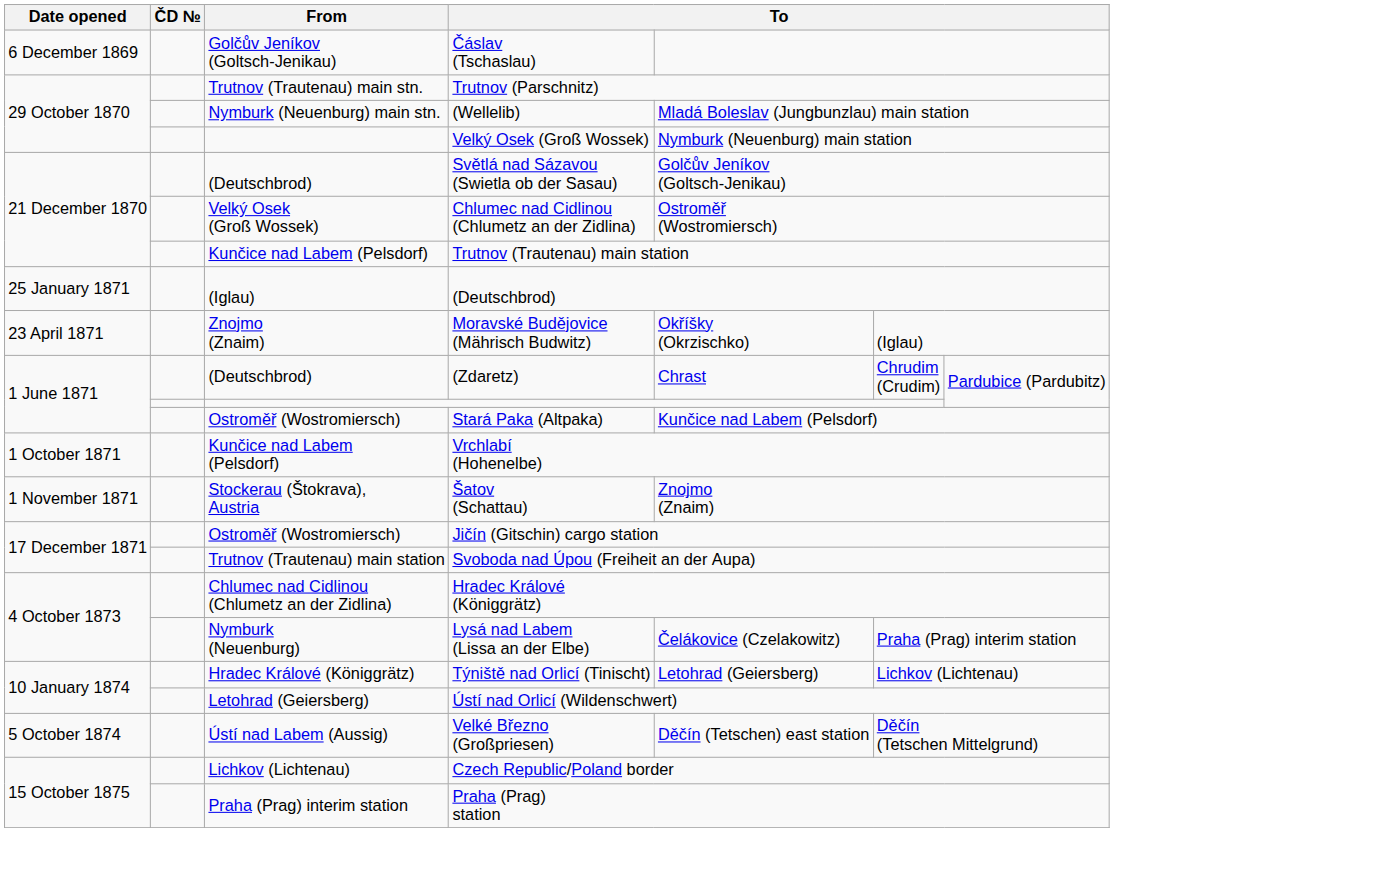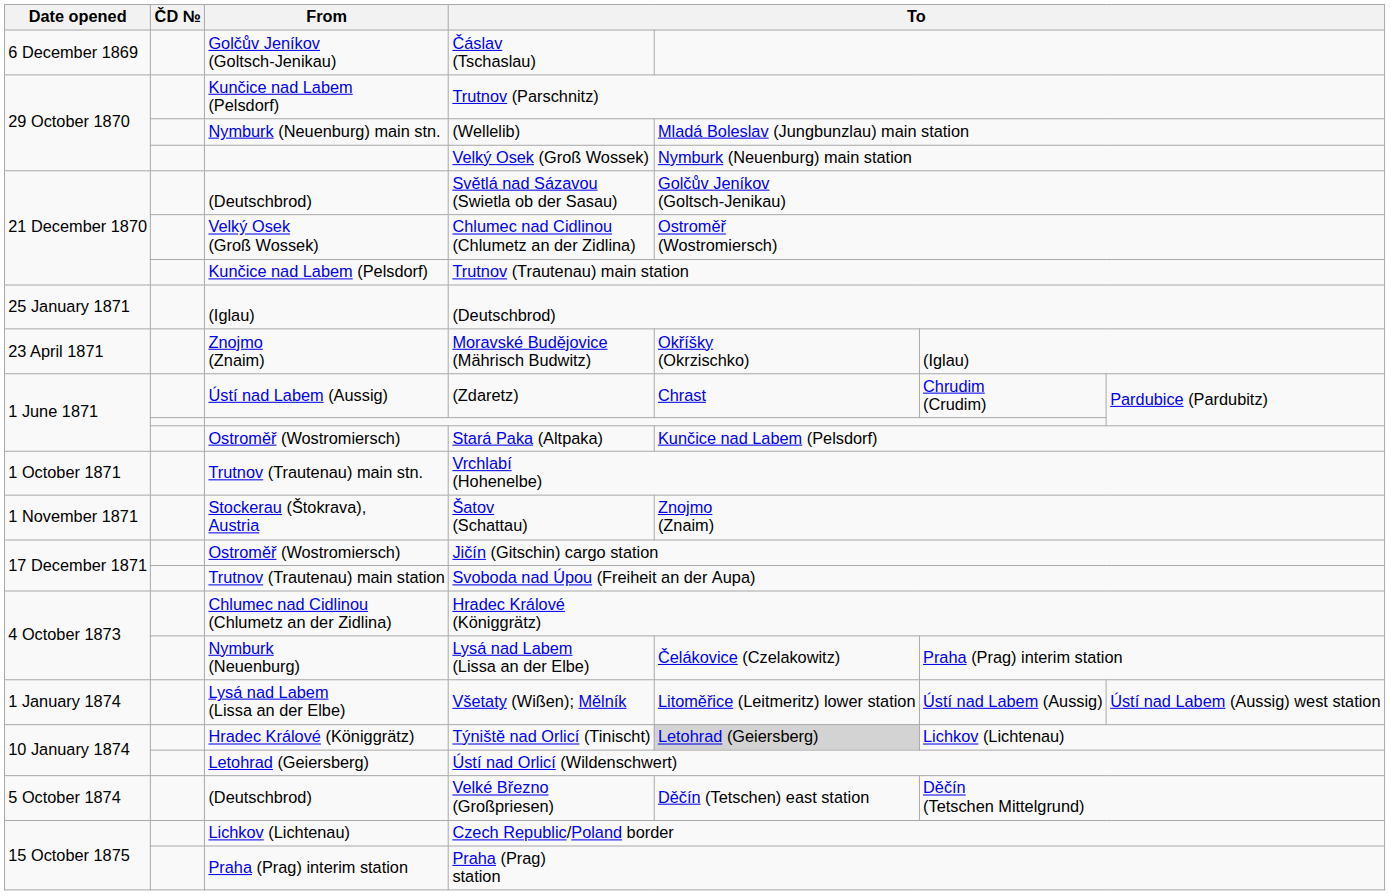Trutnov (Parschnitz) | From: Trutnov (Trautenau) main stn. -> Kunčice nad Labem (Pelsdorf)
(Zdaretz) | From: (Deutschbrod) -> Ústí nad Labem (Aussig)
Vrchlabí (Hohenelbe) | From: Kunčice nad Labem (Pelsdorf) -> Trutnov (Trautenau) main stn.
+ row: 1 January 1874 | Lysá nad Labem (Lissa an der Elbe) | Všetaty (Wißen); Mělník | Litoměřice (Leitmeritz) lower station | Ústí nad Labem (Aussig) | Ústí nad Labem (Aussig) west station
Týniště nad Orlicí (Tinischt) | column 5: no background -> lightgrey background
Velké Březno (Großpriesen) | From: Ústí nad Labem (Aussig) -> (Deutschbrod)
